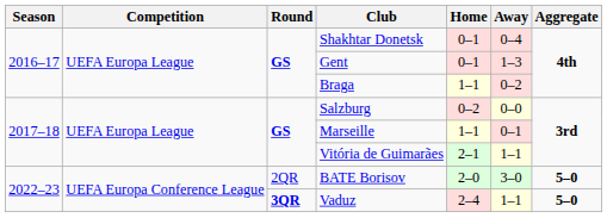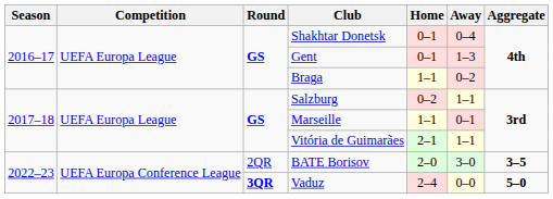Salzburg | Away: 0–0 -> 1–1
BATE Borisov | Aggregate: 5–0 -> 3–5
Vaduz | Away: 1–1 -> 0–0
